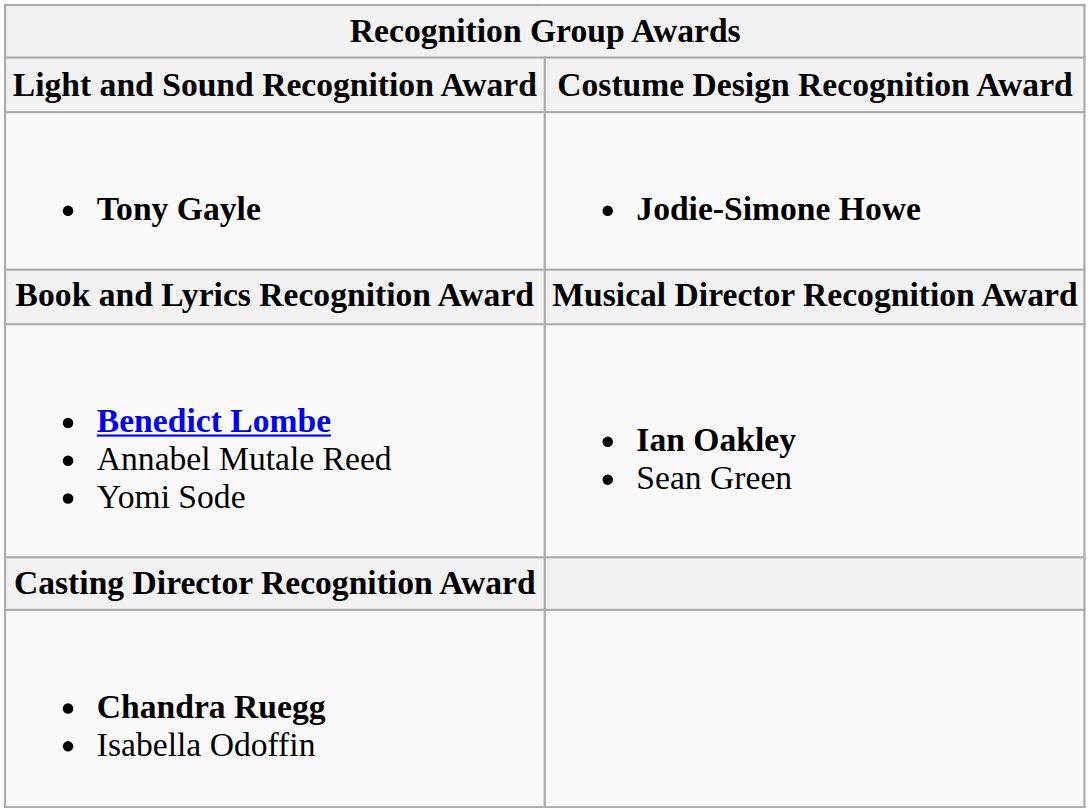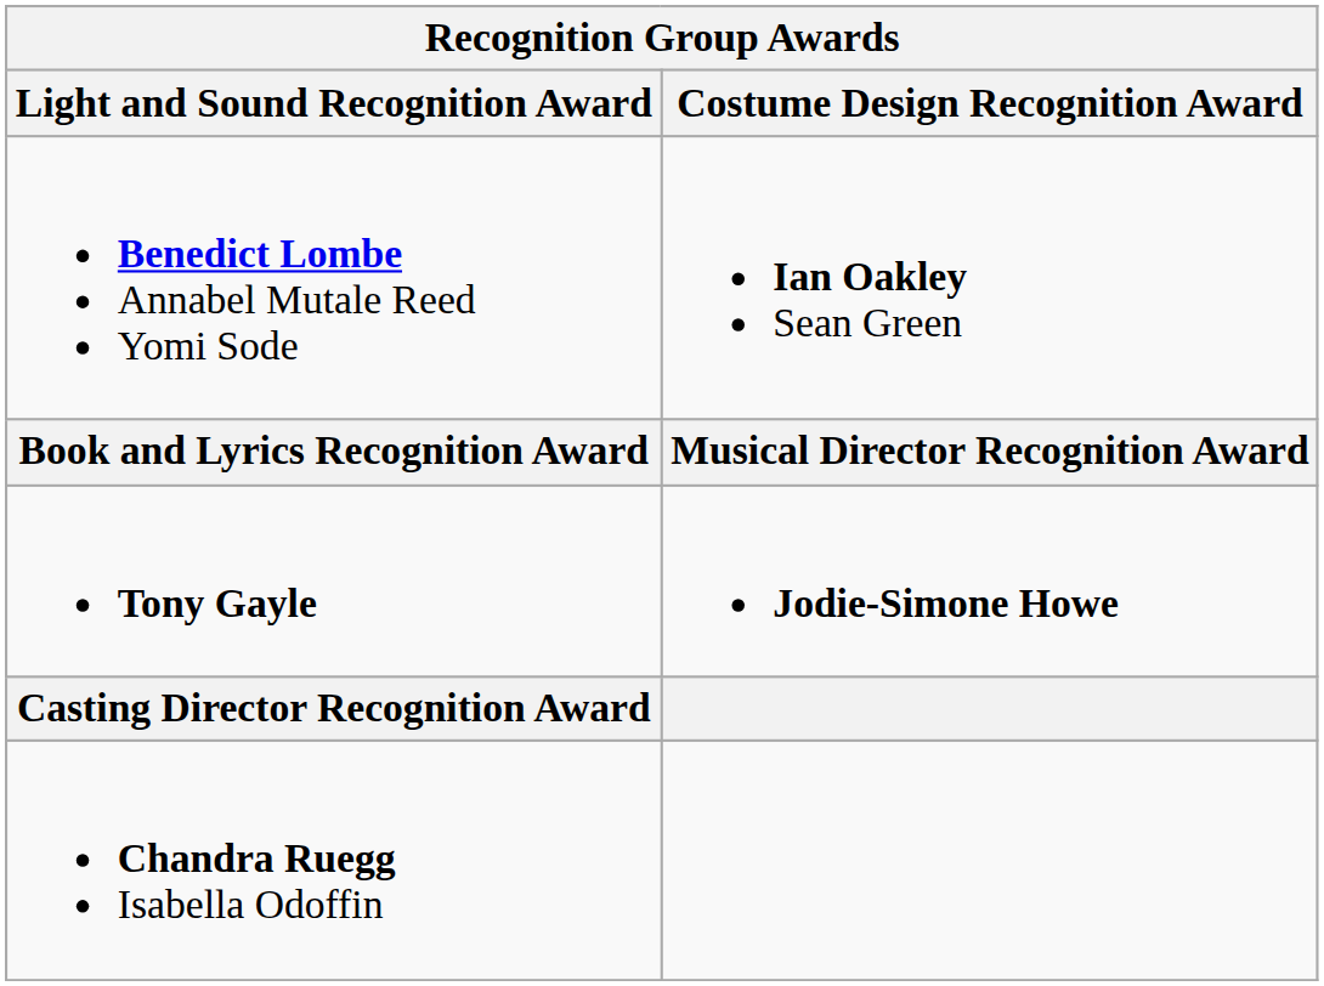rows swapped: Tony Gayle <-> Benedict Lombe Annabel Mutale Reed Yomi Sode
